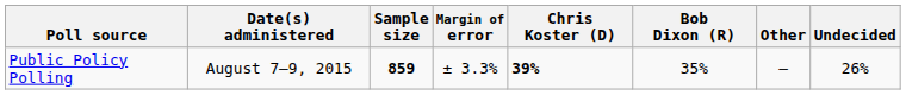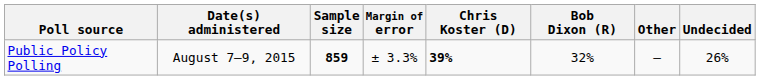Public Policy Polling | Bob Dixon (R): 35% -> 32%
